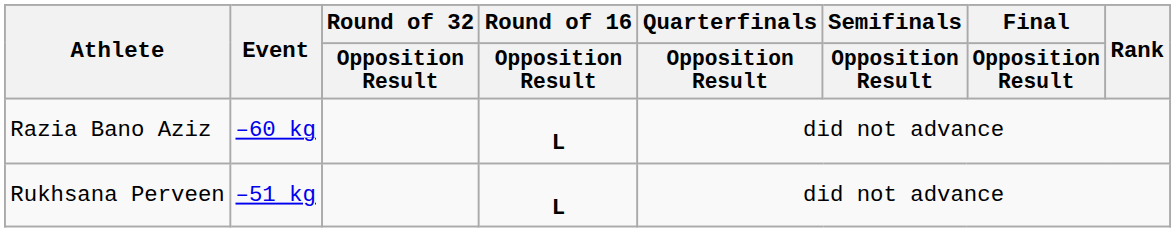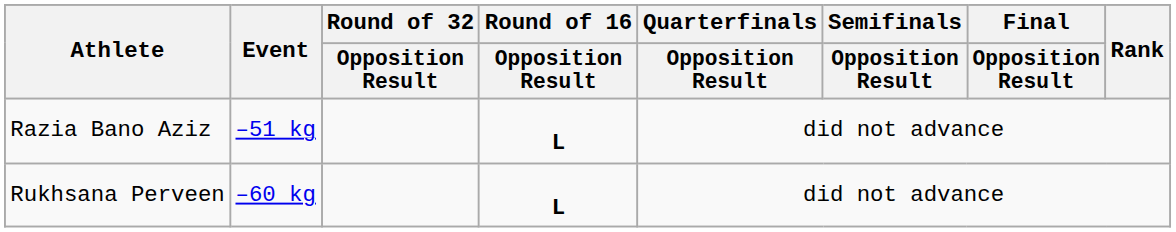Razia Bano Aziz | Event: –60 kg -> –51 kg
Rukhsana Perveen | Event: –51 kg -> –60 kg
